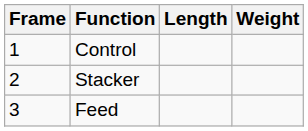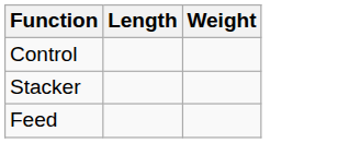- column: Frame | 1 | 2 | 3
